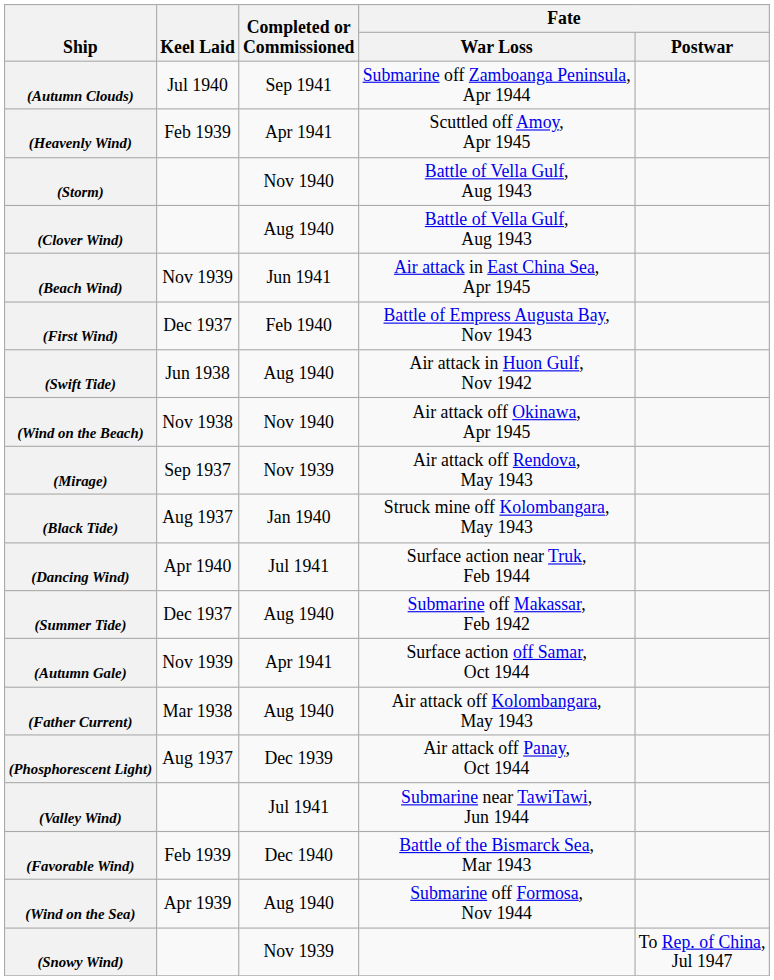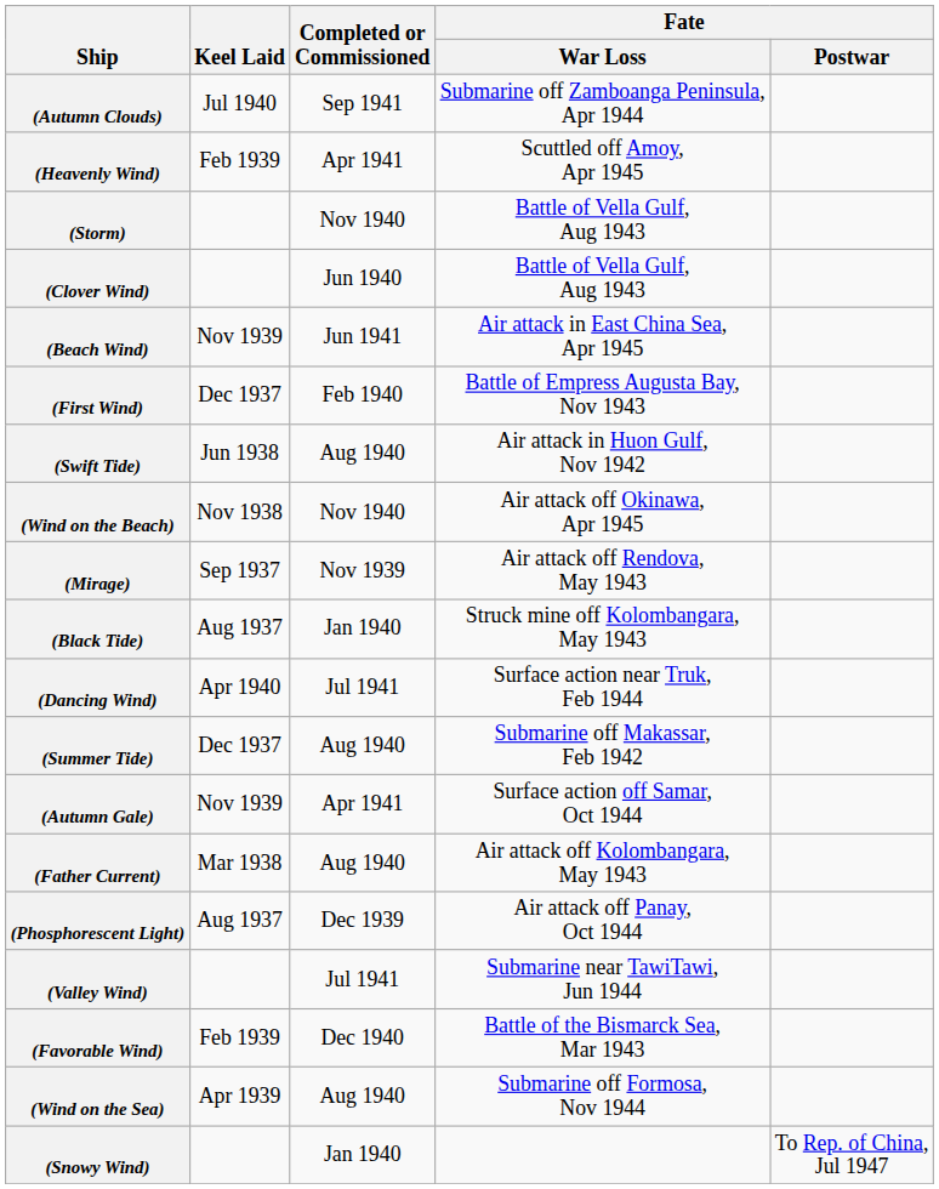(Clover Wind) | Completed or Commissioned: Aug 1940 -> Jun 1940
(Snowy Wind) | Completed or Commissioned: Nov 1939 -> Jan 1940
